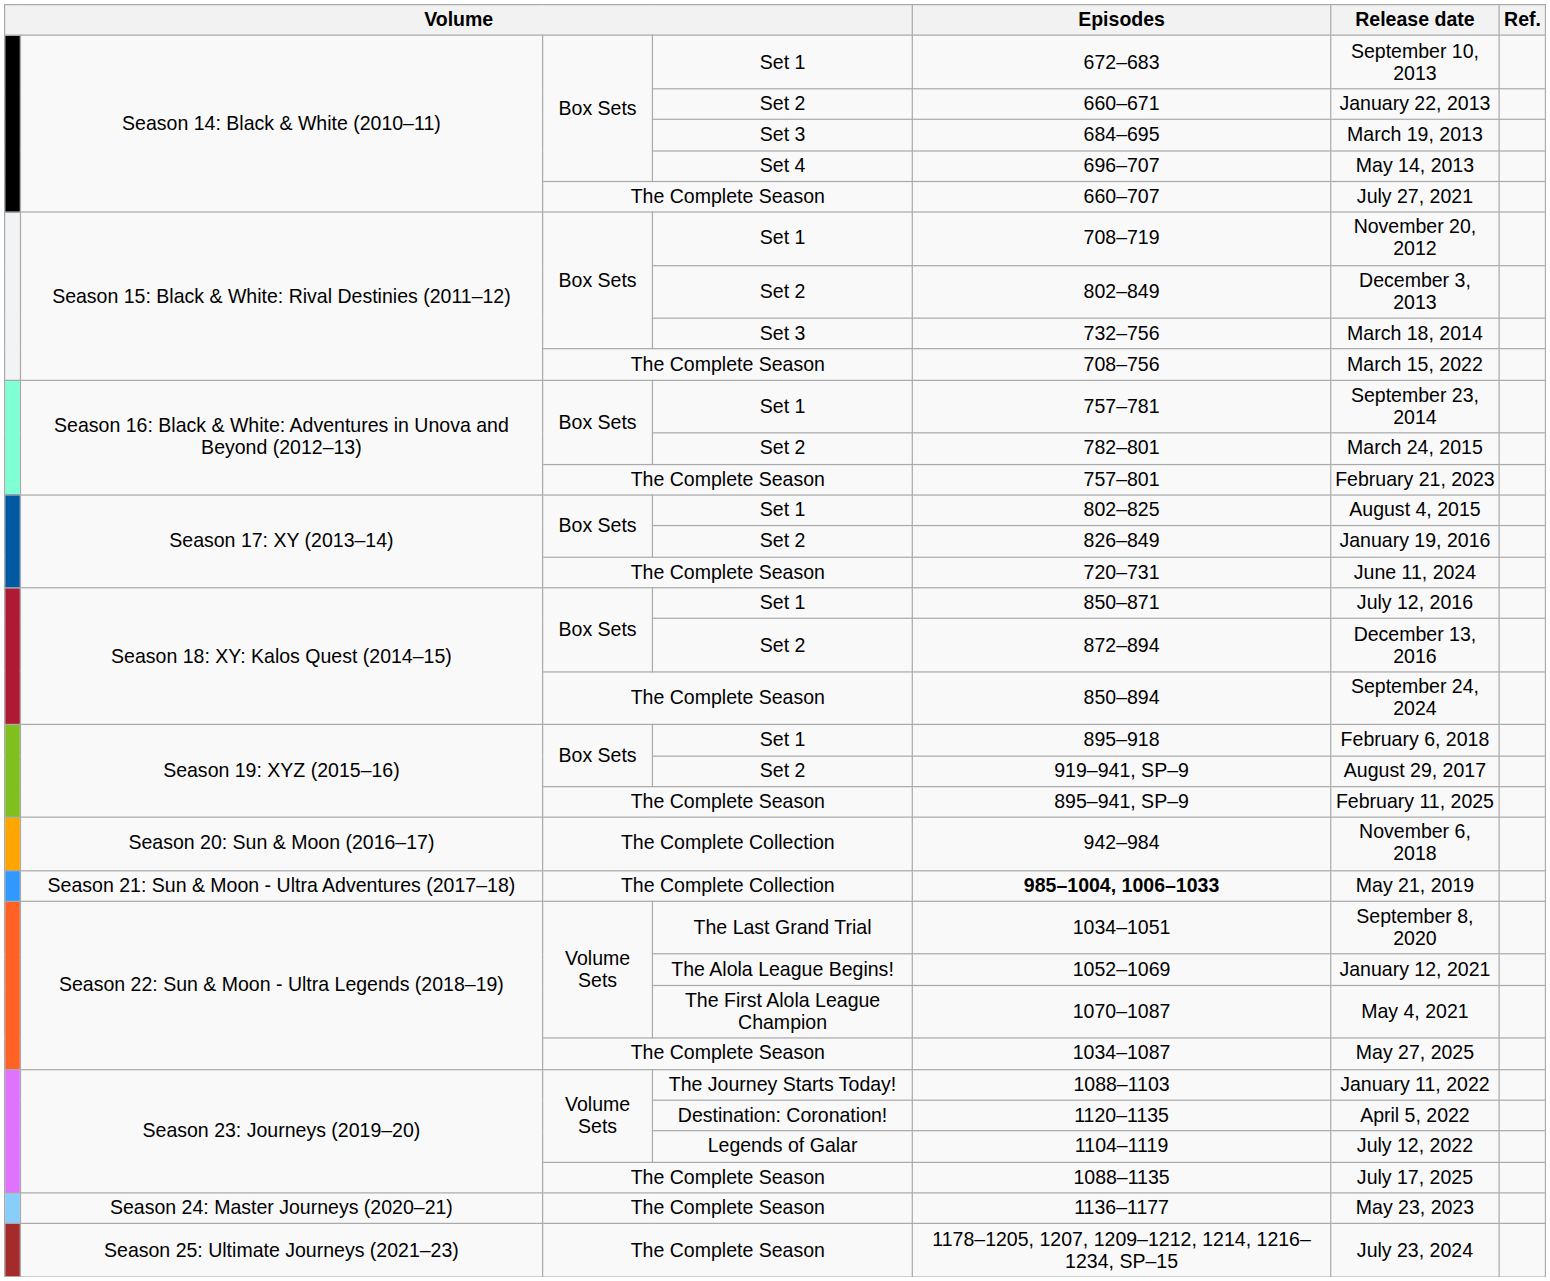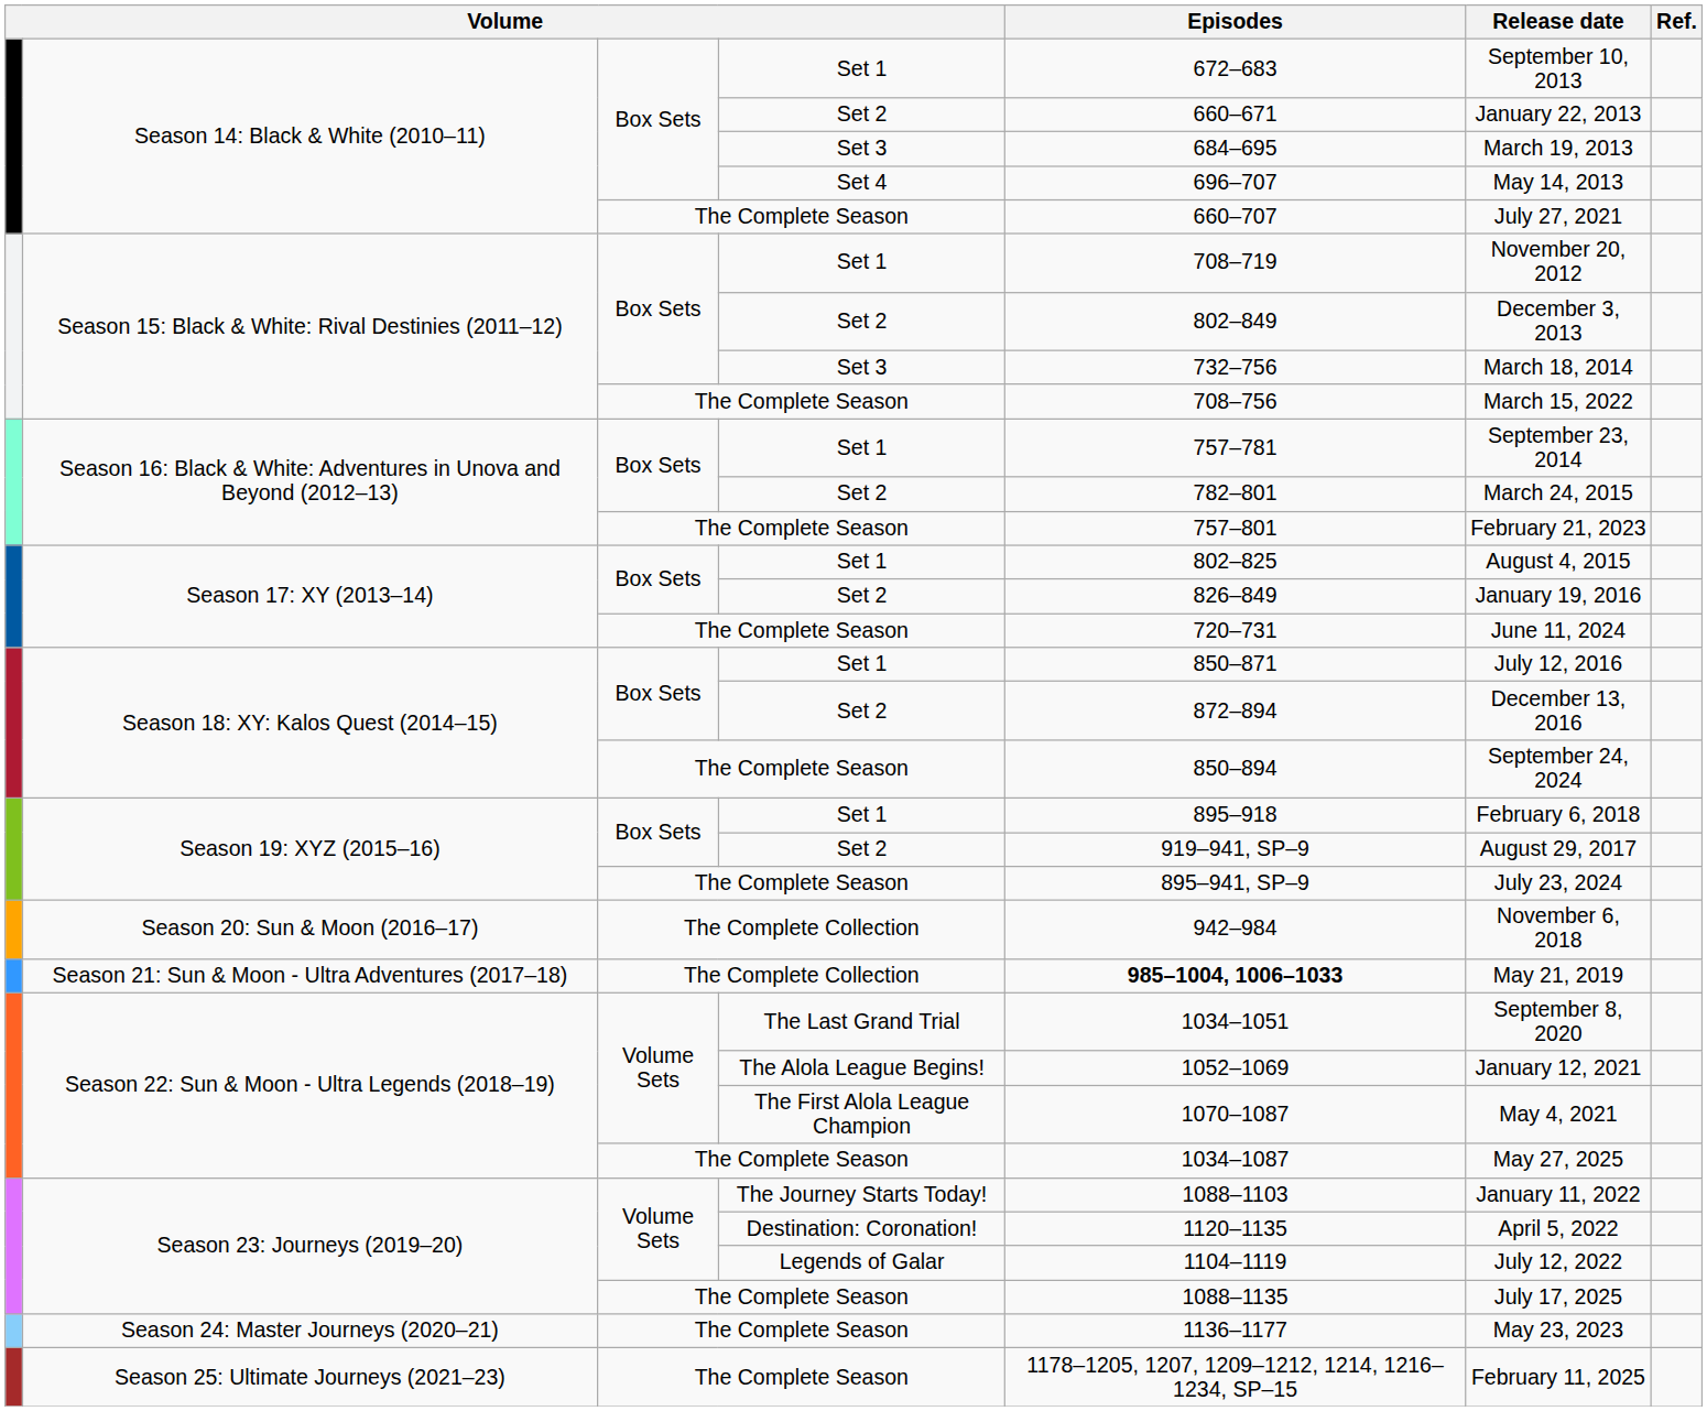Season 19: XYZ (2015–16) / The Complete Season | Release date: February 11, 2025 -> July 23, 2024
Season 25: Ultimate Journeys (2021–23) | Release date: July 23, 2024 -> February 11, 2025
